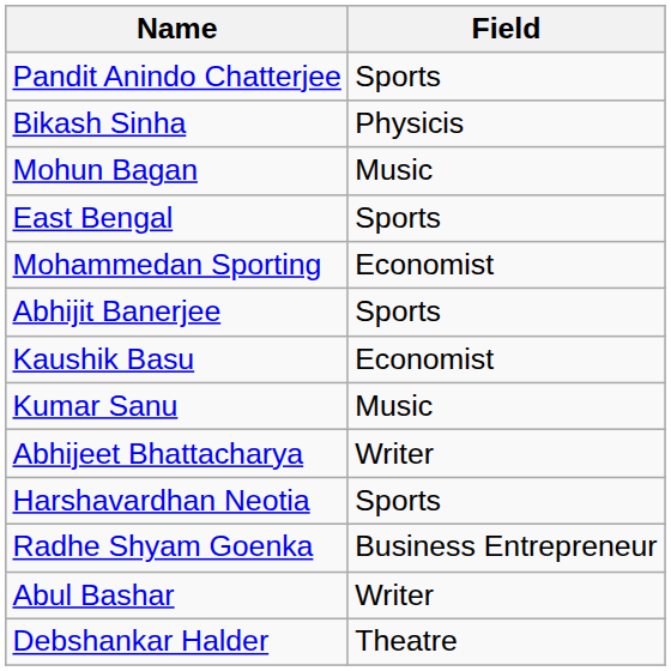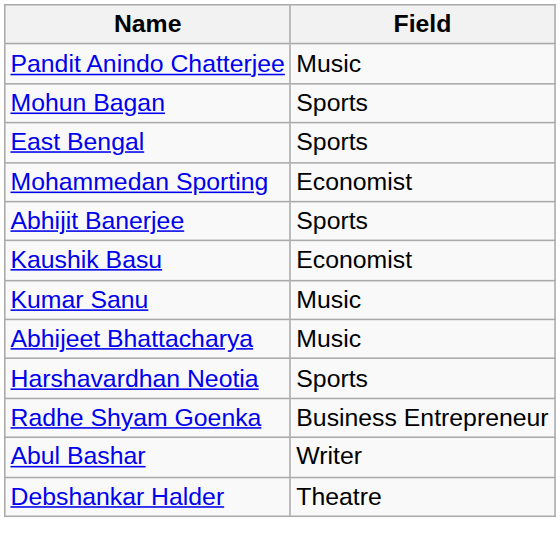Pandit Anindo Chatterjee | Field: Sports -> Music
- row: Bikash Sinha | Physicis
Mohun Bagan | Field: Music -> Sports
Abhijeet Bhattacharya | Field: Writer -> Music
